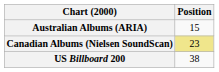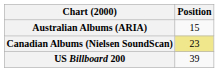US Billboard 200 | Position: 38 -> 39
